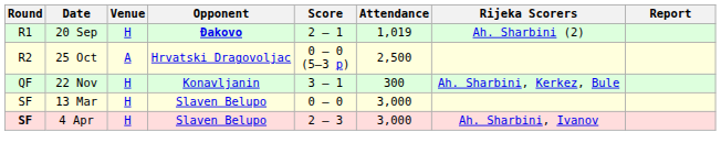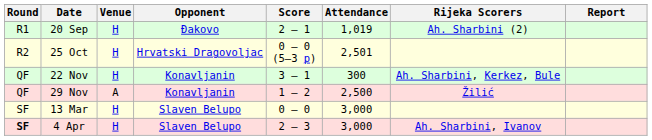20 Sep | Opponent: bold -> normal
25 Oct | Venue: A -> H
25 Oct | Attendance: 2,500 -> 2,501
+ row: QF | 29 Nov | A | Konavljanin | 1 – 2 | 2,500 | Žilić
